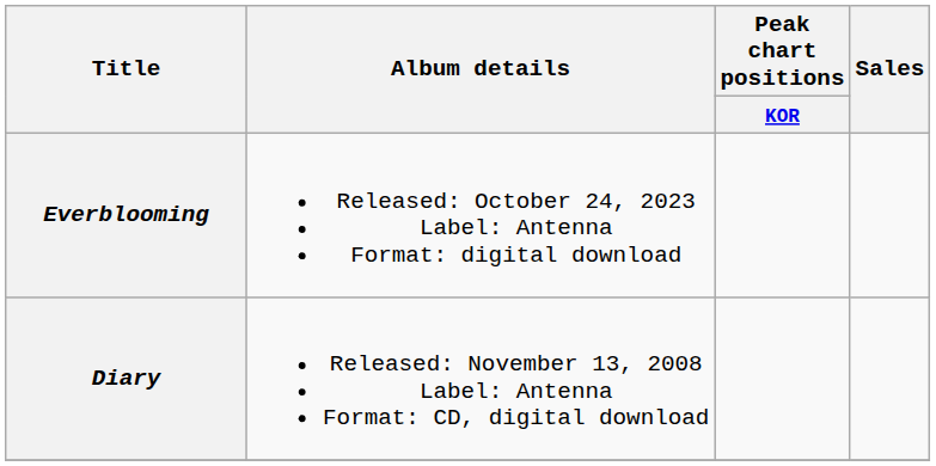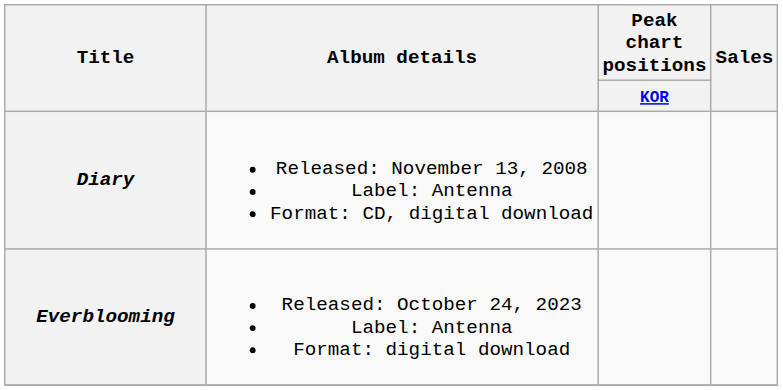rows swapped: Diary <-> Everblooming
